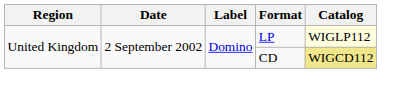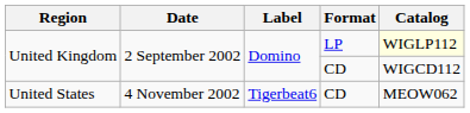United Kingdom / CD | Catalog: khaki background -> no background
+ row: United States | 4 November 2002 | Tigerbeat6 | CD | MEOW062
